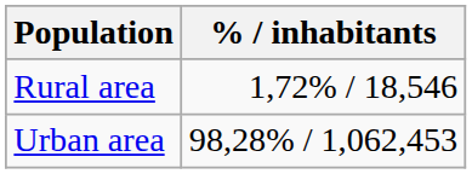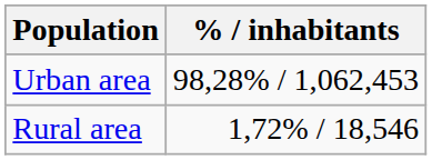rows swapped: Urban area <-> Rural area
